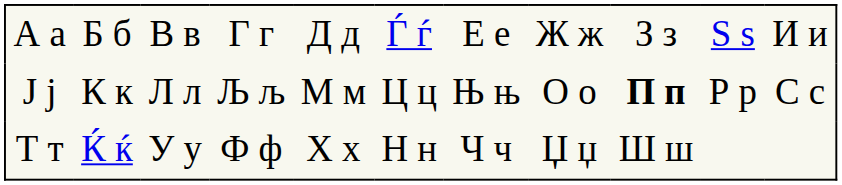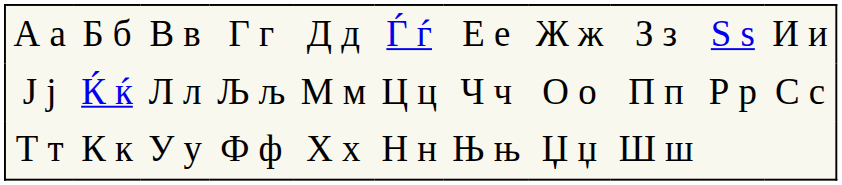Ј ј | column 2: К к -> Ќ ќ
Ј ј | column 7: Њ њ -> Ч ч
Ј ј | column 9: bold -> normal
Т т | column 2: Ќ ќ -> К к
Т т | column 7: Ч ч -> Њ њ
